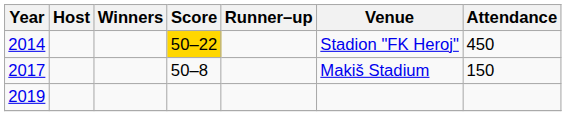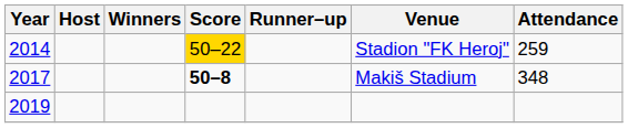2014 | Attendance: 450 -> 259
2017 | Score: normal -> bold
2017 | Attendance: 150 -> 348
